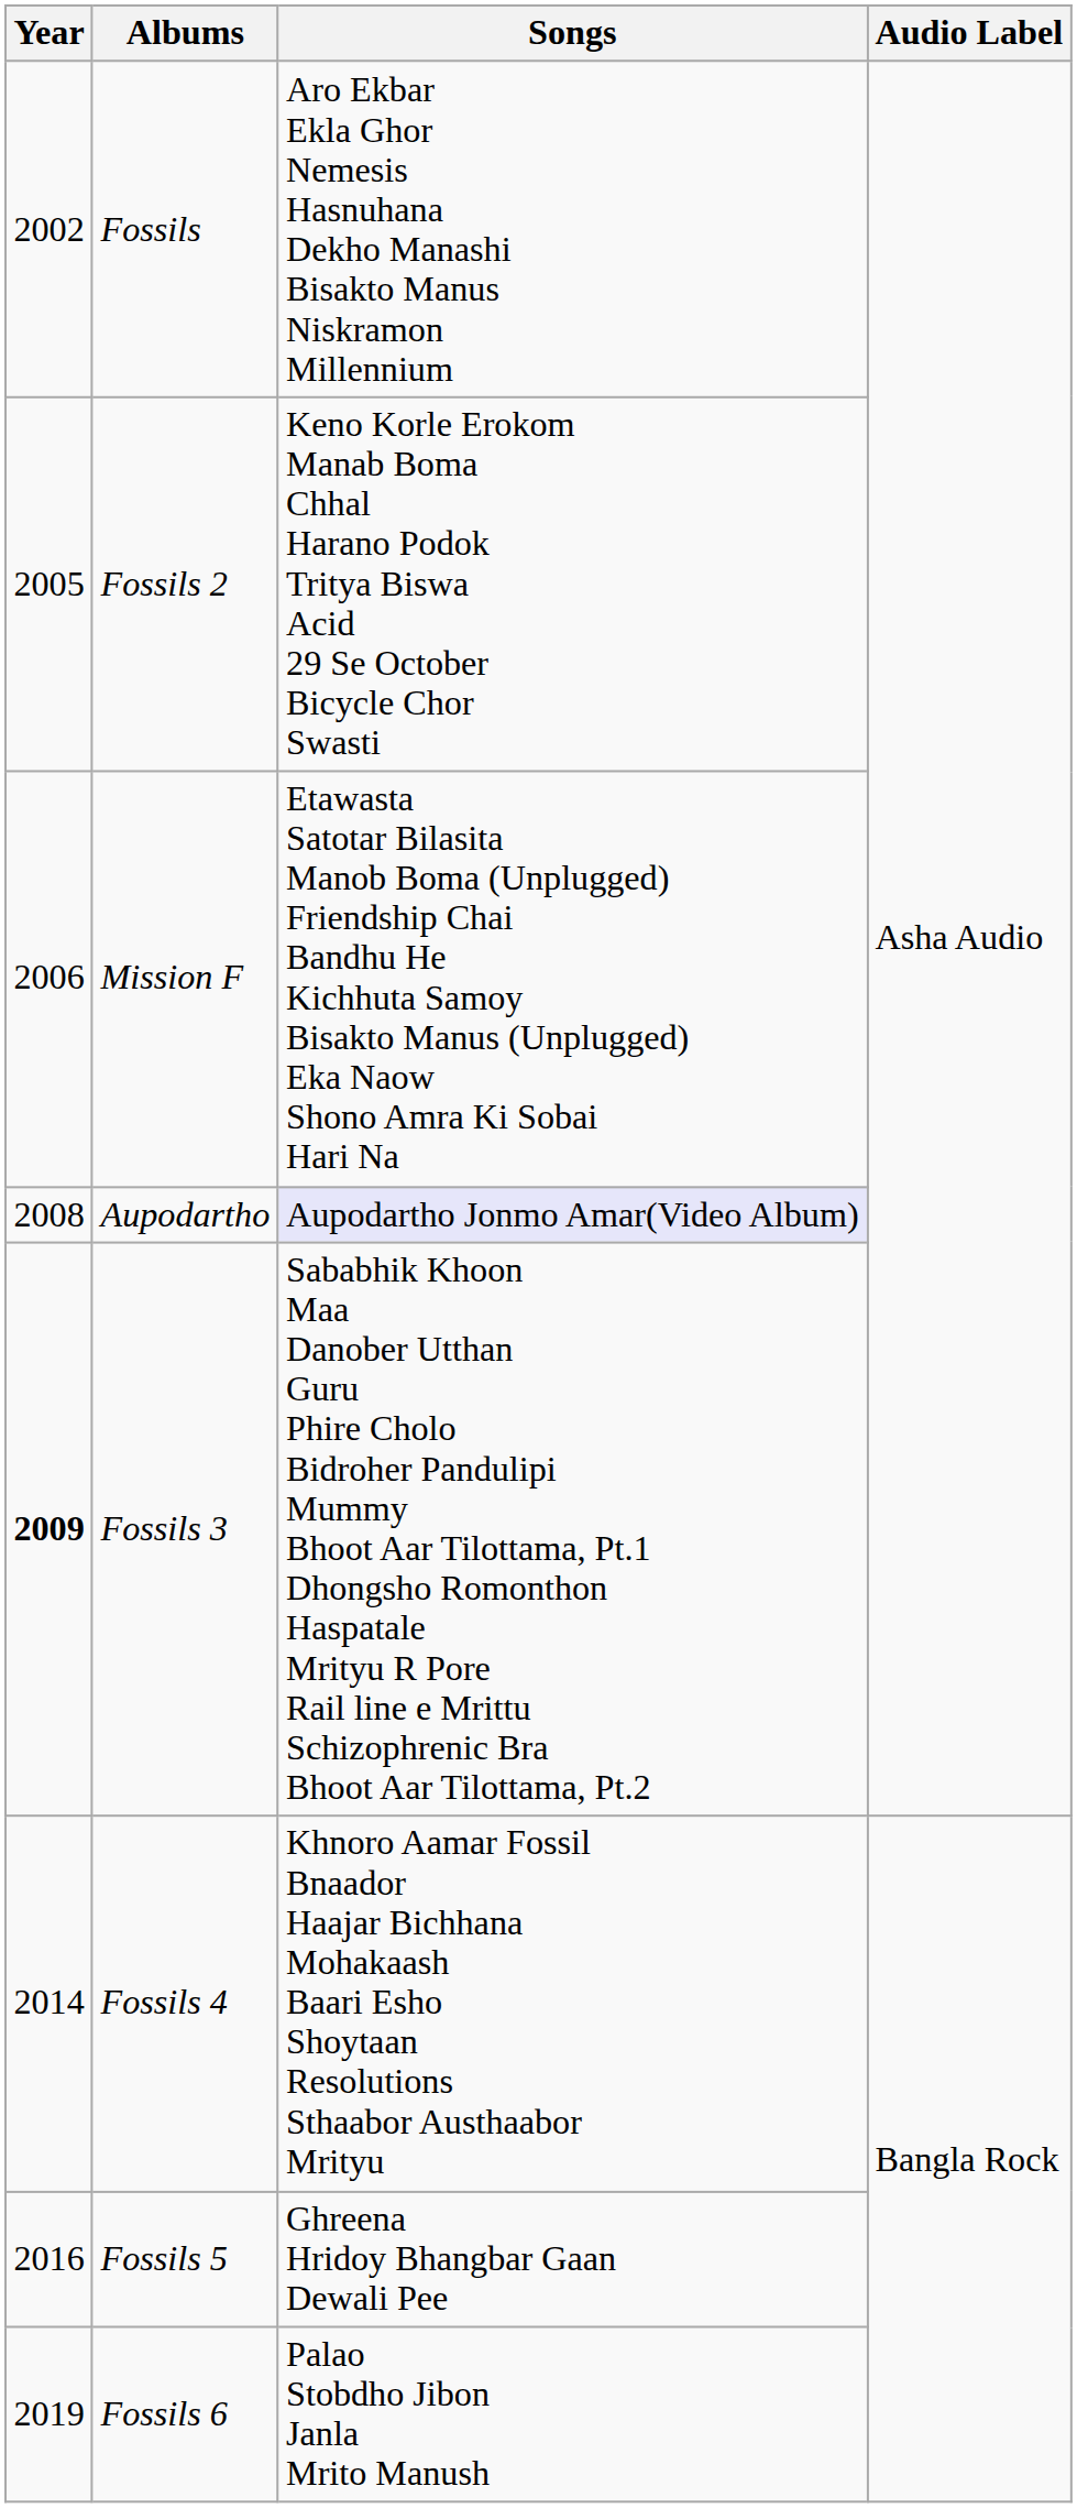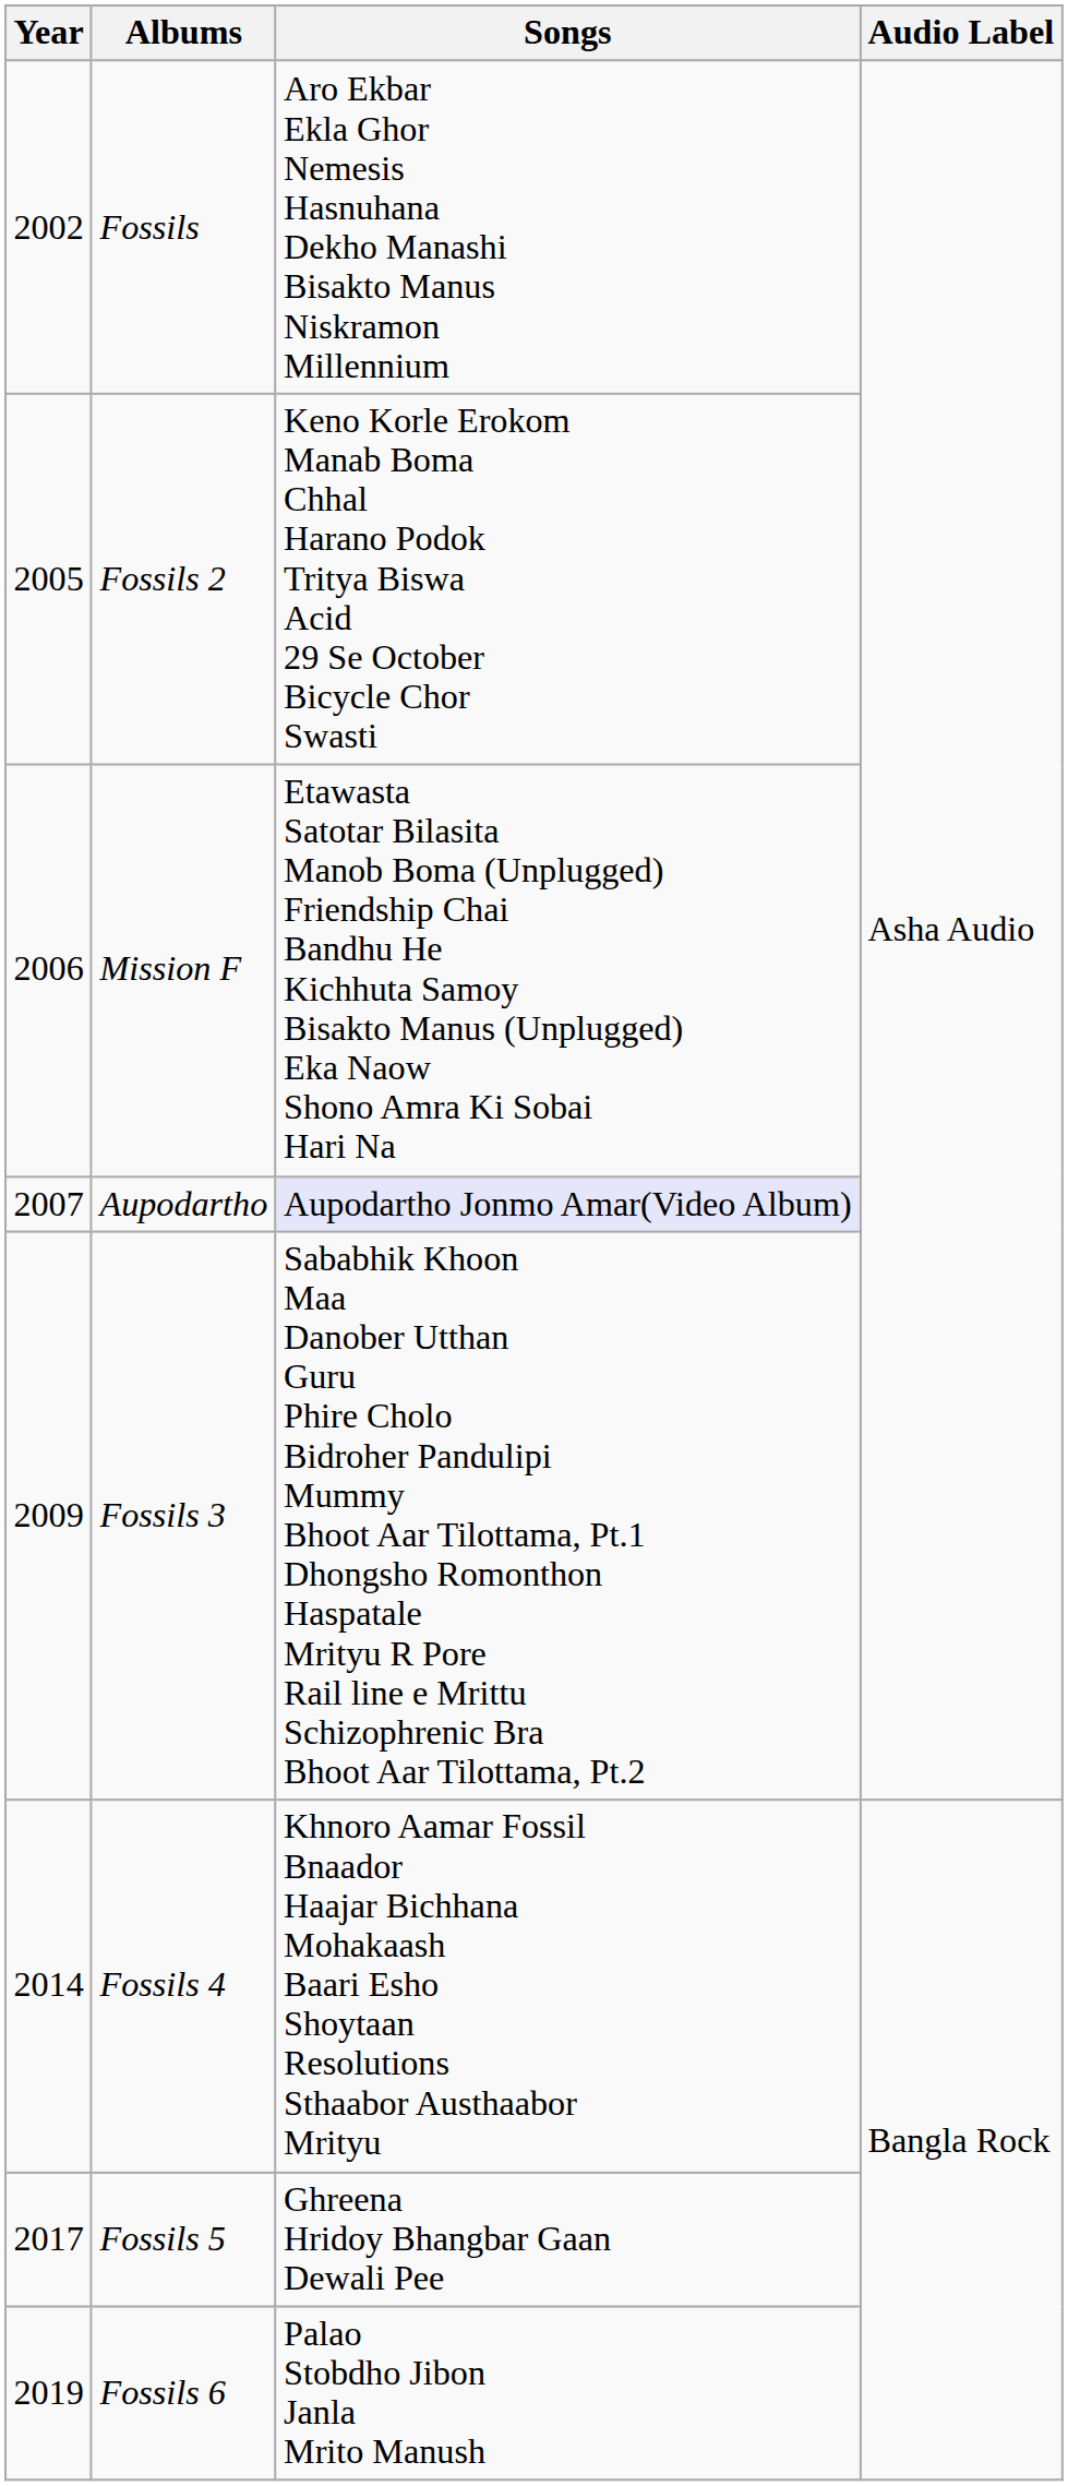Aupodartho | Year: 2008 -> 2007
Fossils 3 | Year: bold -> normal
Fossils 5 | Year: 2016 -> 2017
